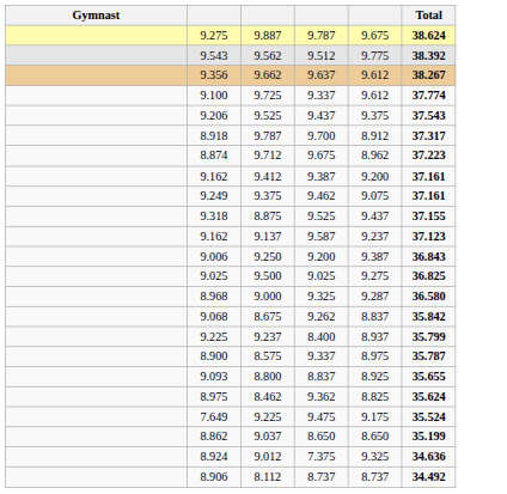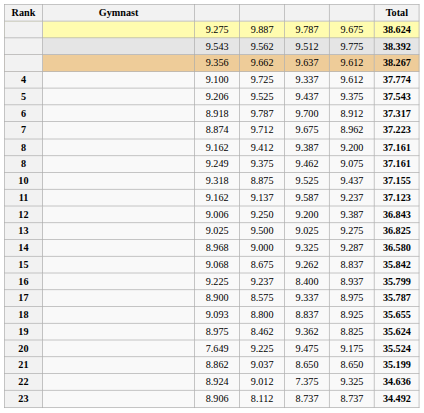+ column: Rank | 4 | 5 | 6 | 7 | 8 | 8 | 10 | 11 | 12 | 13 | 14 | 15 | 16 | 17 | 18 | 19 | 20 | 21 | 22 | 23
